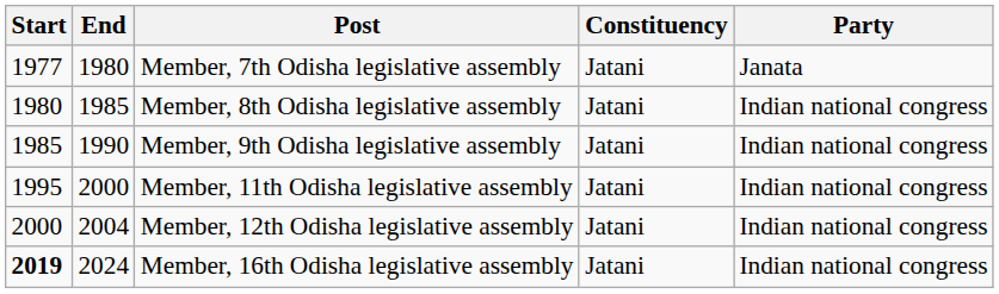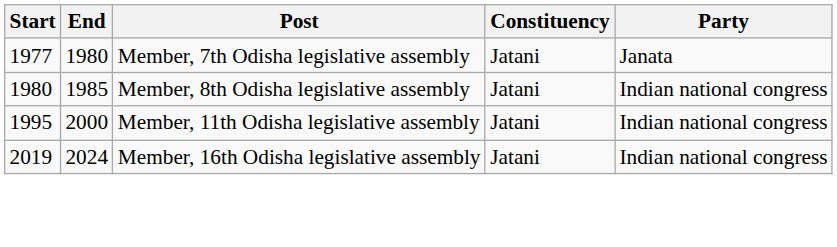- row: 1985 | 1990 | Member, 9th Odisha legislative assembly | Jatani | Indian national congress
- row: 2000 | 2004 | Member, 12th Odisha legislative assembly | Jatani | Indian national congress
Member, 16th Odisha legislative assembly | Start: bold -> normal
